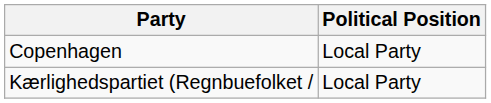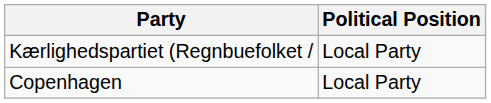rows swapped: Copenhagen <-> Kærlighedspartiet (Regnbuefolket /
